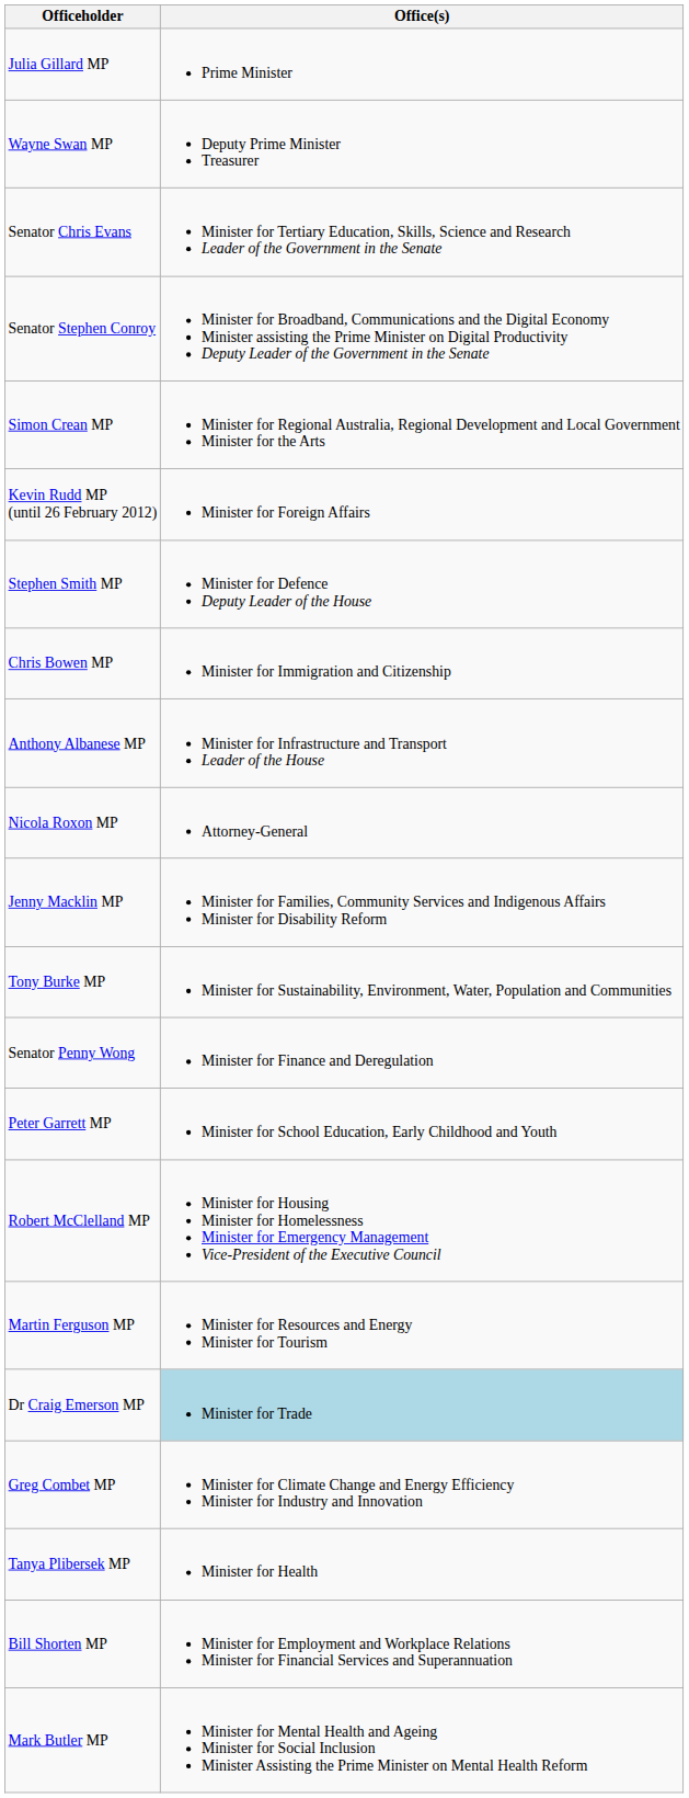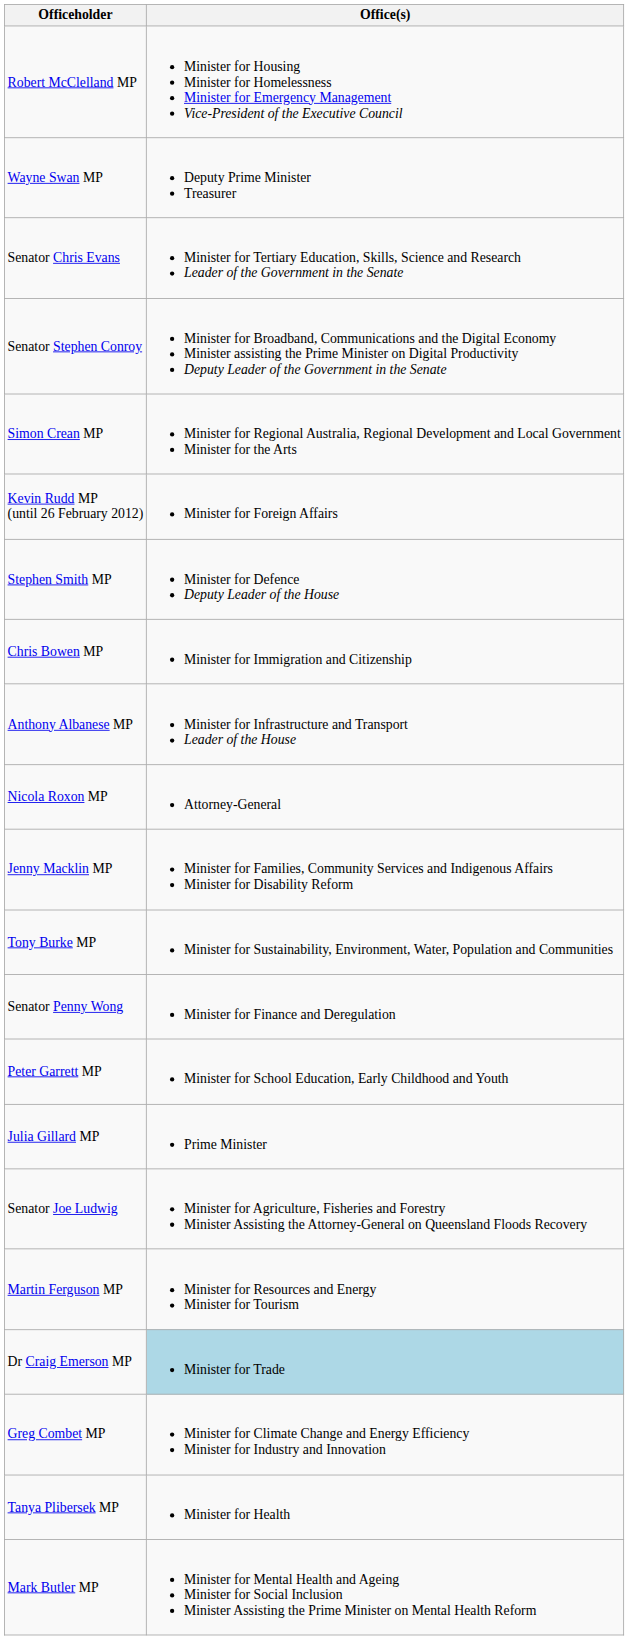rows swapped: Julia Gillard MP <-> Robert McClelland MP
+ row: Senator Joe Ludwig | Minister for Agriculture, Fisheries and Forestry Minister Assisting the Attorney-General on Queensland Floods Recovery
- row: Bill Shorten MP | Minister for Employment and Workplace Relations Minister for Financial Services and Superannuation
